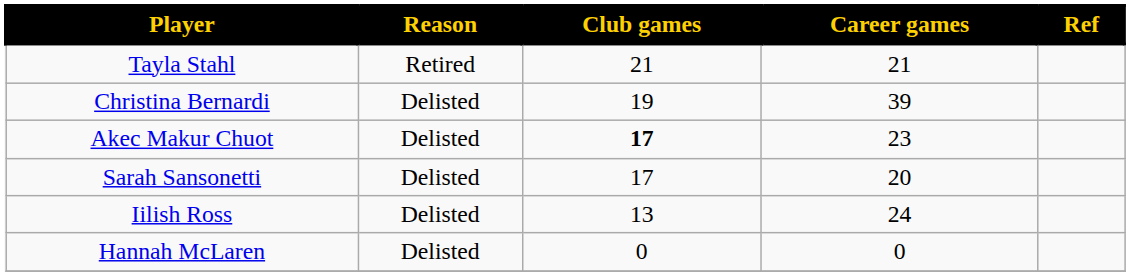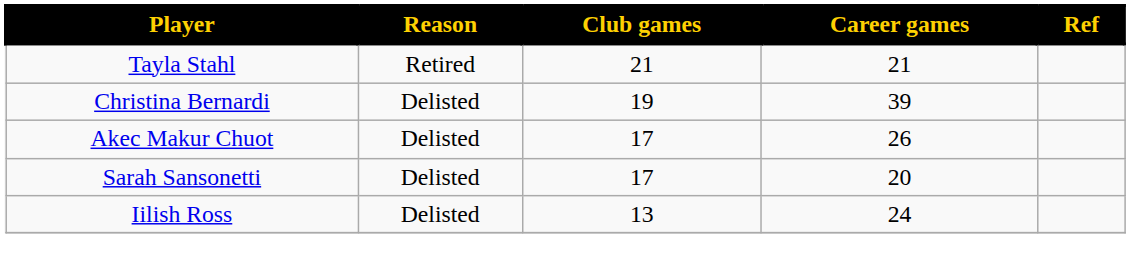Akec Makur Chuot | Club games: bold -> normal
Akec Makur Chuot | Career games: 23 -> 26
- row: Hannah McLaren | Delisted | 0 | 0
